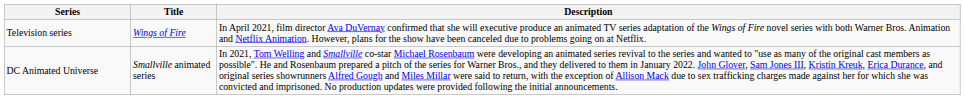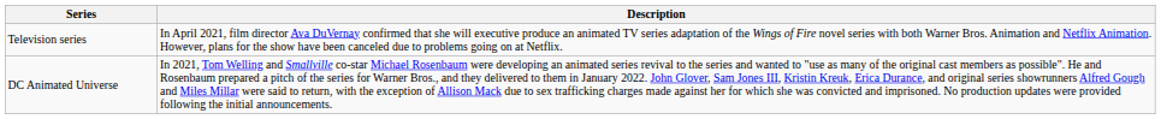- column: Title | Wings of Fire | Smallville animated series
